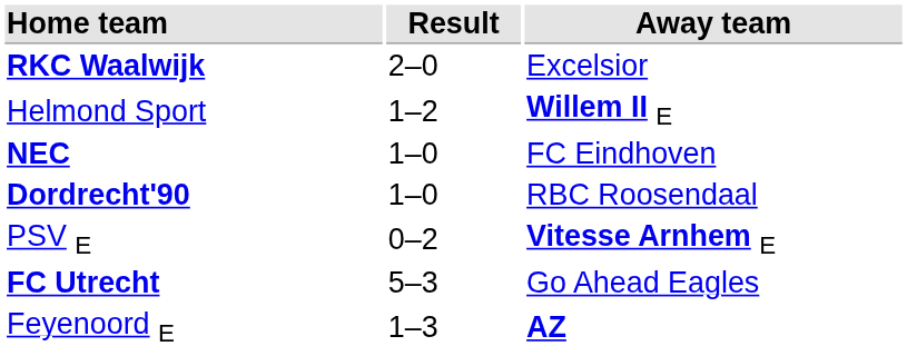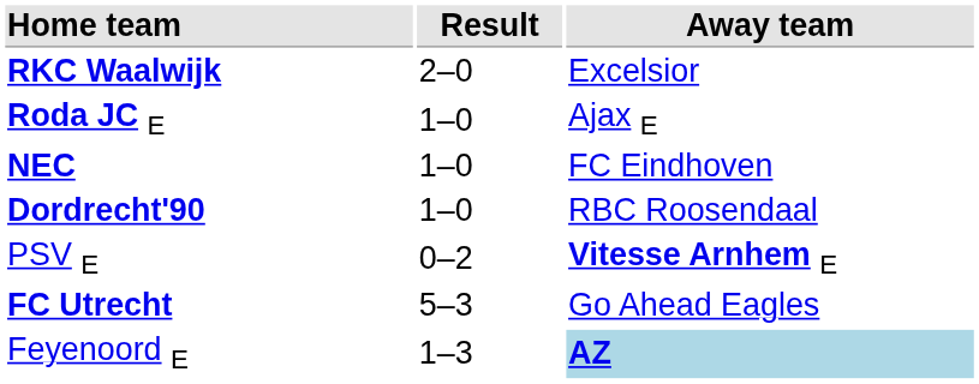- row: Helmond Sport | 1–2 | Willem II E
+ row: Roda JC E | 1–0 | Ajax E
Feyenoord E | Away team: no background -> lightblue background
